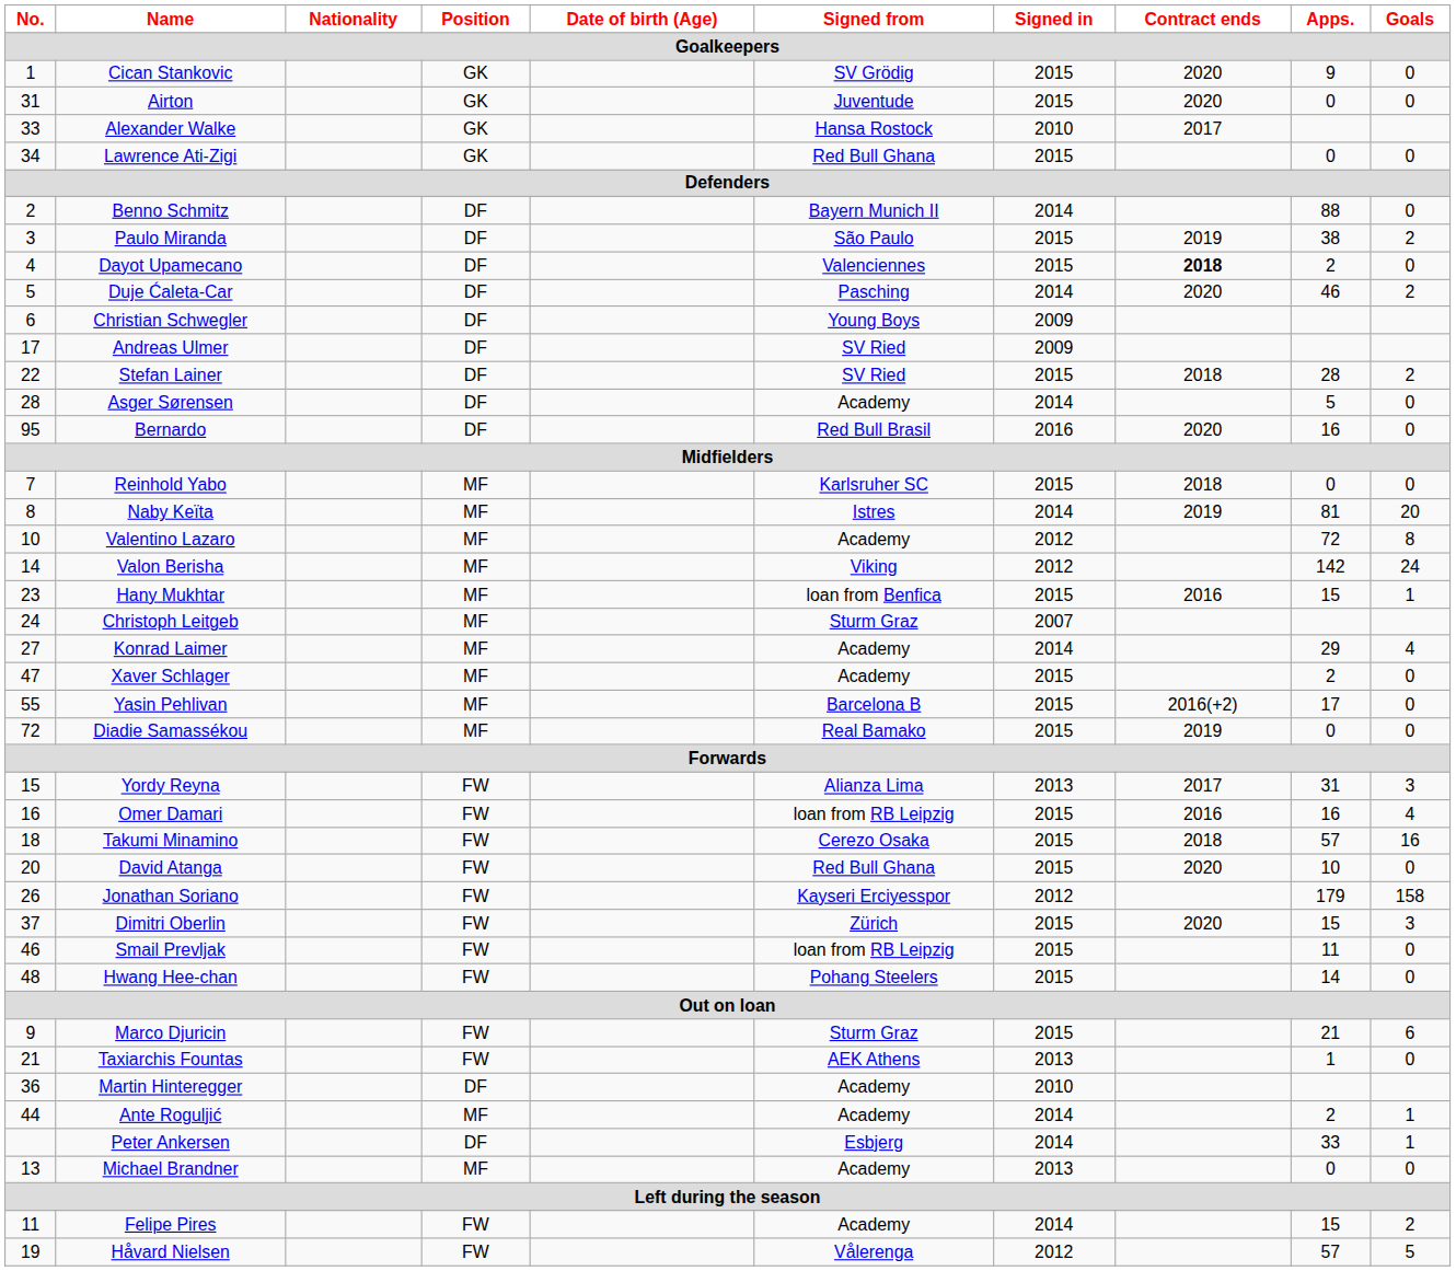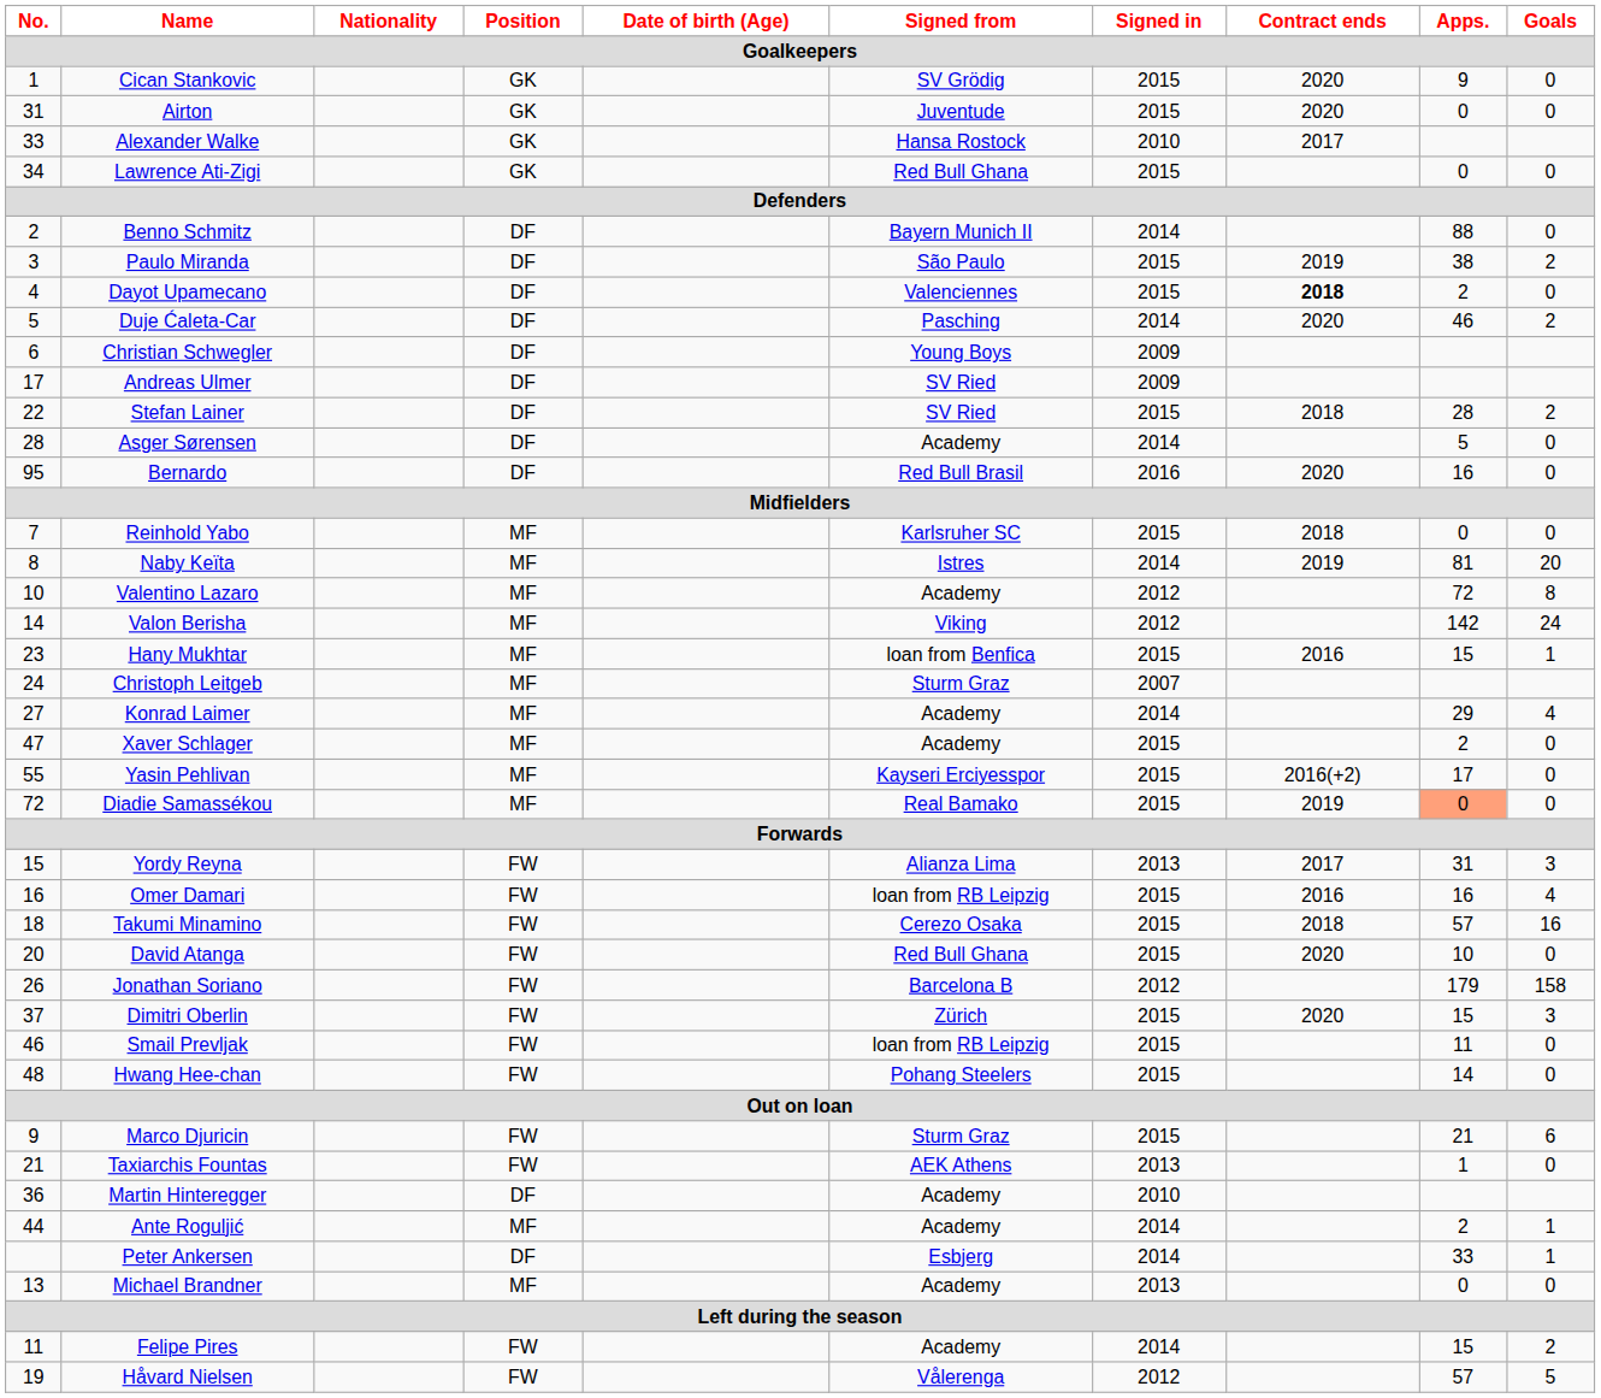Yasin Pehlivan | Signed from: Barcelona B -> Kayseri Erciyesspor
Diadie Samassékou | Apps.: no background -> lightsalmon background
Jonathan Soriano | Signed from: Kayseri Erciyesspor -> Barcelona B
